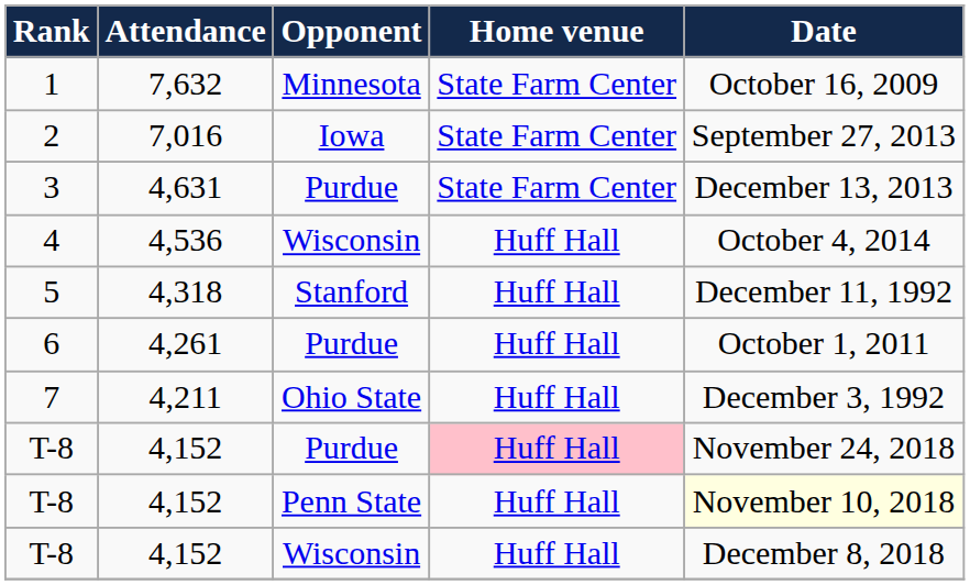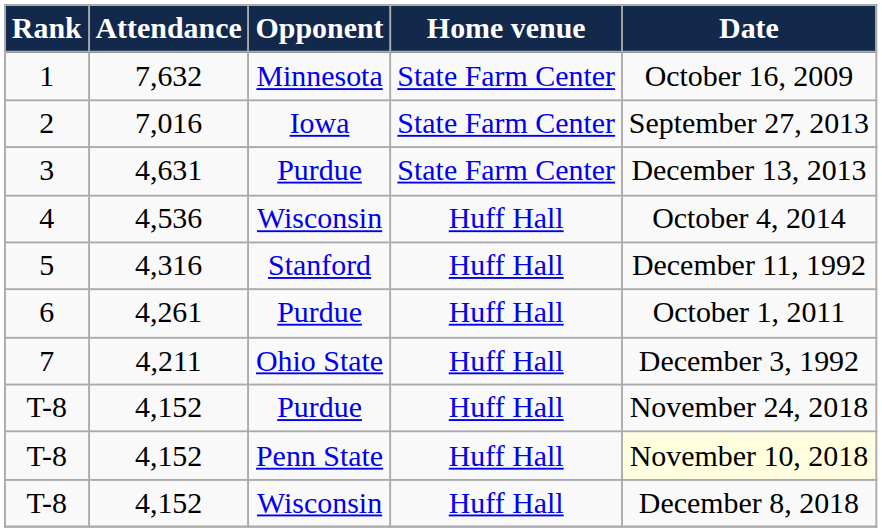5 | Attendance: 4,318 -> 4,316
T-8 / Purdue | Home venue: pink background -> no background
